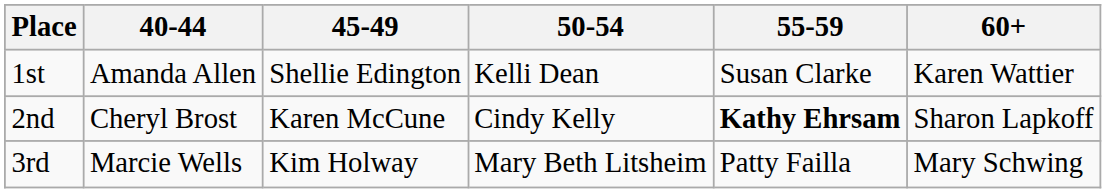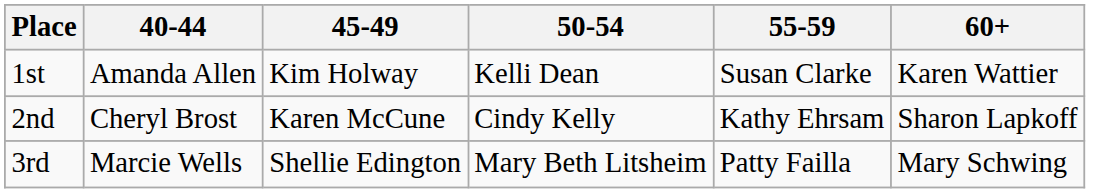1st | 45-49: Shellie Edington -> Kim Holway
2nd | 55-59: bold -> normal
3rd | 45-49: Kim Holway -> Shellie Edington
